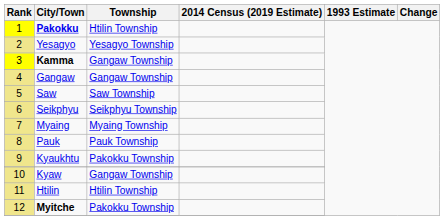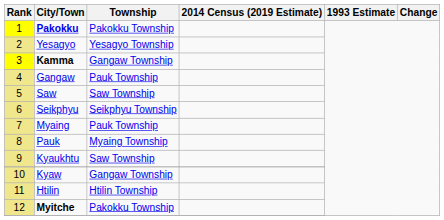Pakokku | Township: Htilin Township -> Pakokku Township
Gangaw | Township: Gangaw Township -> Pauk Township
Myaing | Township: Myaing Township -> Pauk Township
Pauk | Township: Pauk Township -> Myaing Township
Kyaukhtu | Township: Pakokku Township -> Saw Township
